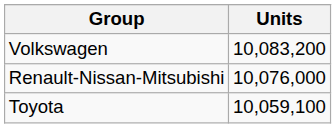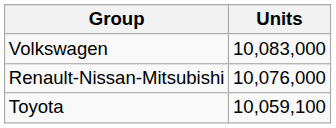Volkswagen | Units: 10,083,200 -> 10,083,000
